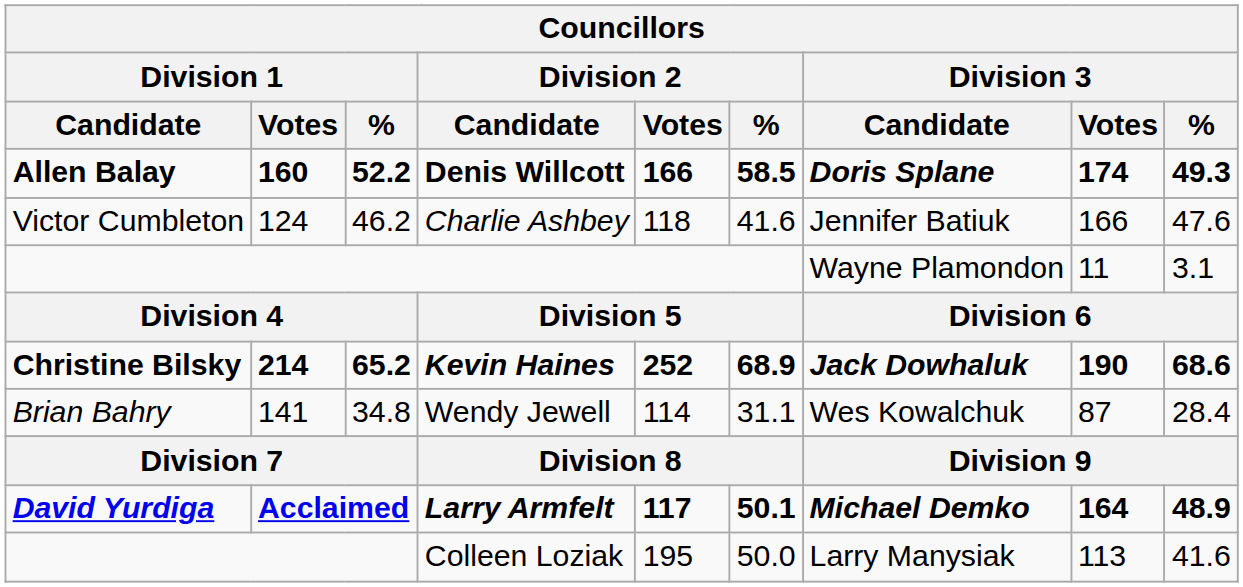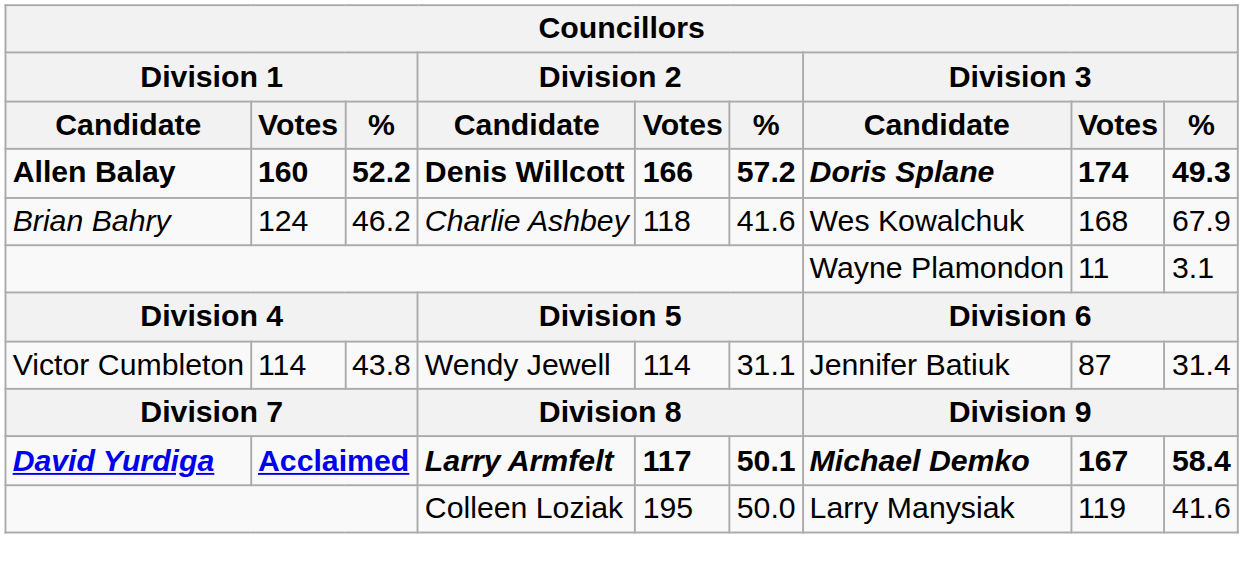Denis Willcott | Division 2 / %: 58.5 -> 57.2
Charlie Ashbey | Division 1 / Candidate: Victor Cumbleton -> Brian Bahry
Charlie Ashbey | Division 3 / Candidate: Jennifer Batiuk -> Wes Kowalchuk
Charlie Ashbey | Division 3 / Votes: 166 -> 168
Charlie Ashbey | Division 3 / %: 47.6 -> 67.9
- row: Christine Bilsky | 214 | 65.2 | Kevin Haines | 252 | 68.9 | Jack Dowhaluk | 190 | 68.6
Wendy Jewell | Division 1 / Candidate: Brian Bahry -> Victor Cumbleton
Wendy Jewell | Division 1 / Votes: 141 -> 114
Wendy Jewell | Division 1 / %: 34.8 -> 43.8
Wendy Jewell | Division 3 / Candidate: Wes Kowalchuk -> Jennifer Batiuk
Wendy Jewell | Division 3 / %: 28.4 -> 31.4
Larry Armfelt | Division 3 / Votes: 164 -> 167
Larry Armfelt | Division 3 / %: 48.9 -> 58.4
Colleen Loziak | Division 3 / Votes: 113 -> 119
